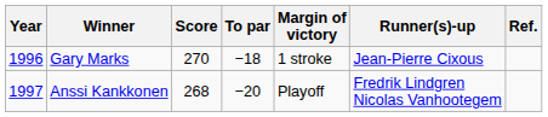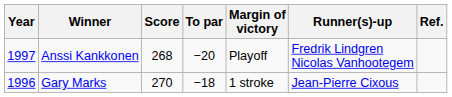rows swapped: Anssi Kankkonen <-> Gary Marks
